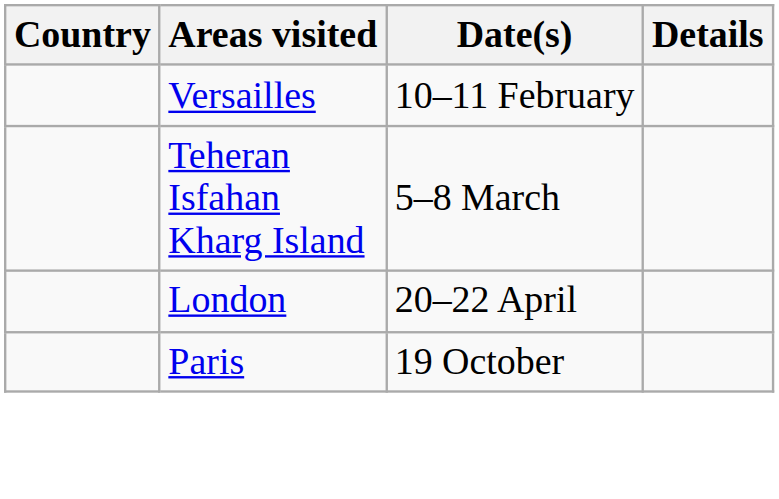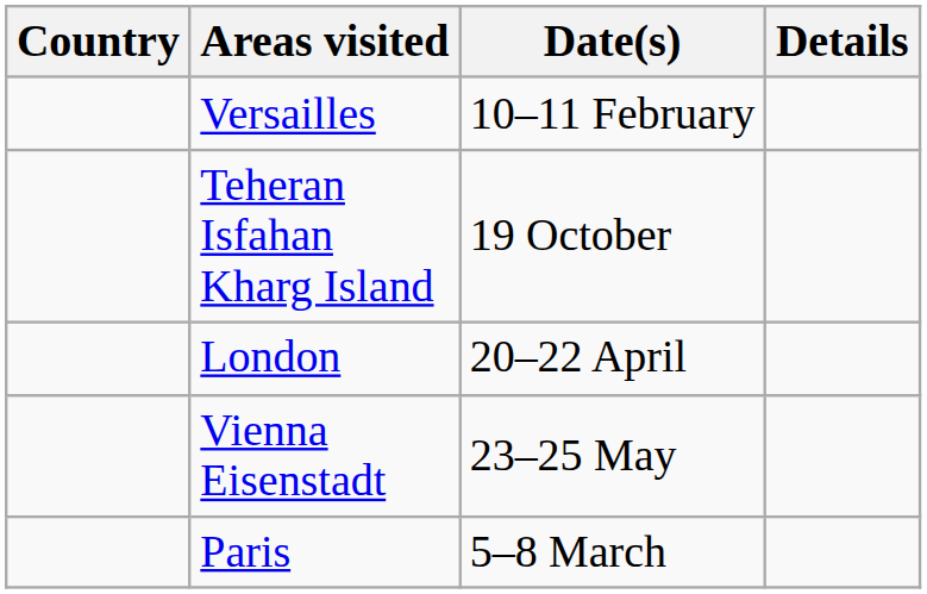Teheran Isfahan Kharg Island | Date(s): 5–8 March -> 19 October
+ row: Vienna Eisenstadt | 23–25 May
Paris | Date(s): 19 October -> 5–8 March
